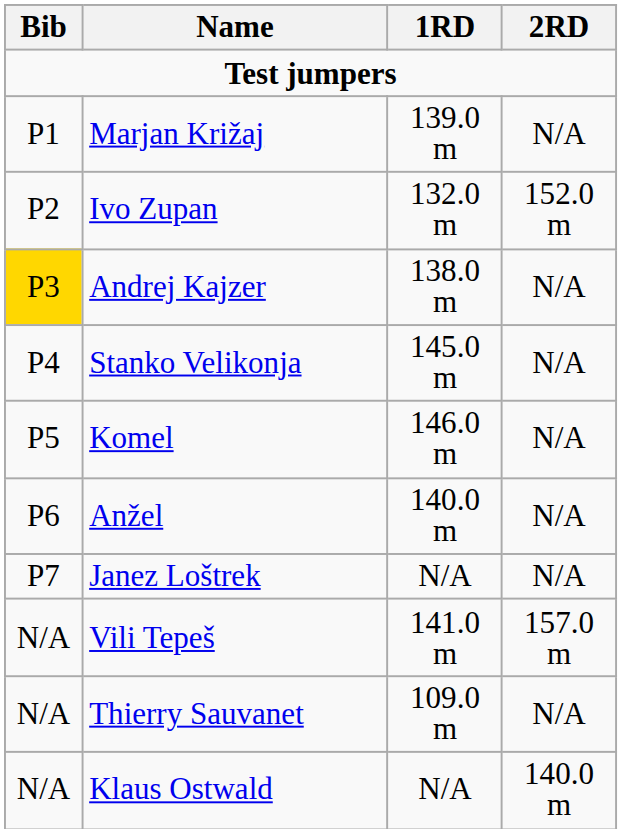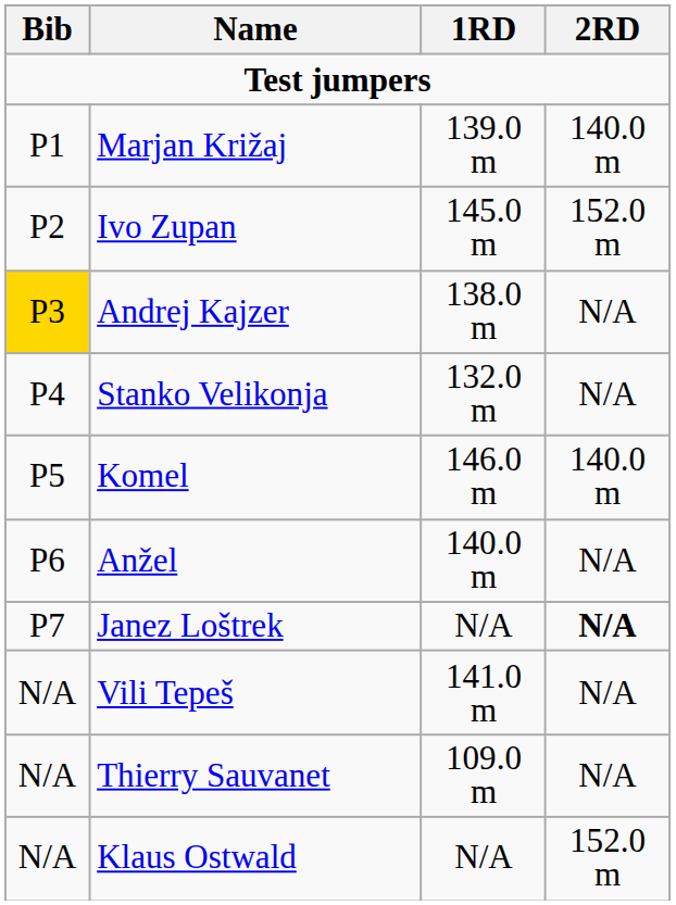Marjan Križaj | 2RD: N/A -> 140.0 m
Ivo Zupan | 1RD: 132.0 m -> 145.0 m
Stanko Velikonja | 1RD: 145.0 m -> 132.0 m
Komel | 2RD: N/A -> 140.0 m
Janez Loštrek | 2RD: normal -> bold
Vili Tepeš | 2RD: 157.0 m -> N/A
Klaus Ostwald | 2RD: 140.0 m -> 152.0 m
